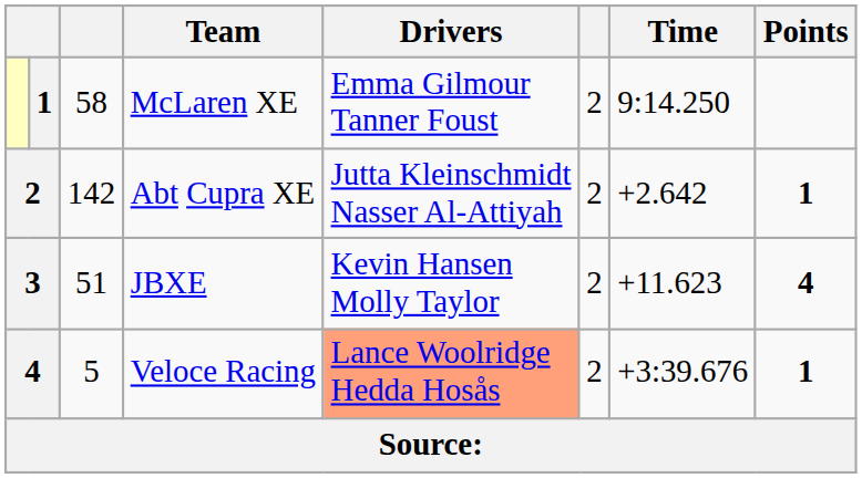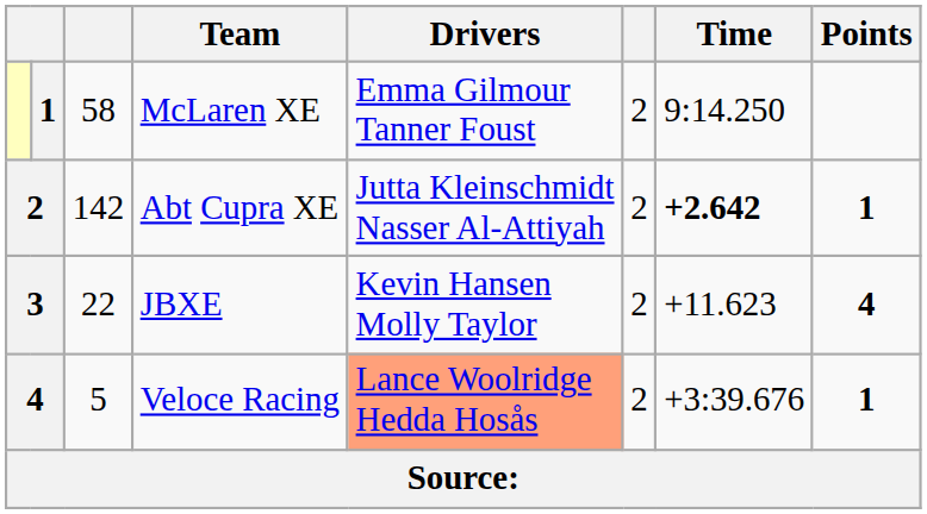Abt Cupra XE | Time: normal -> bold
JBXE | column 3: 51 -> 22
